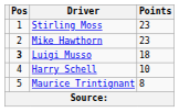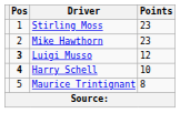Luigi Musso | Points: 18 -> 12
Harry Schell | Pos: normal -> bold
